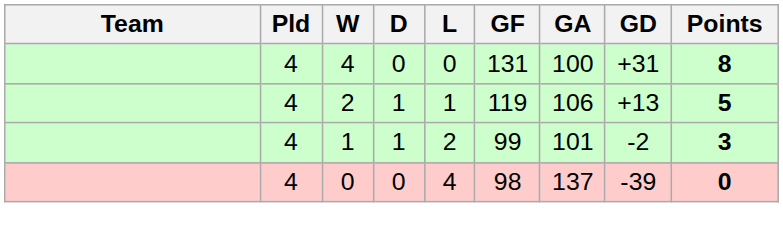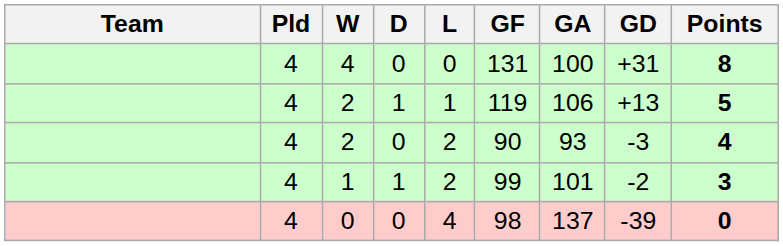+ row: 4 | 2 | 0 | 2 | 90 | 93 | -3 | 4
